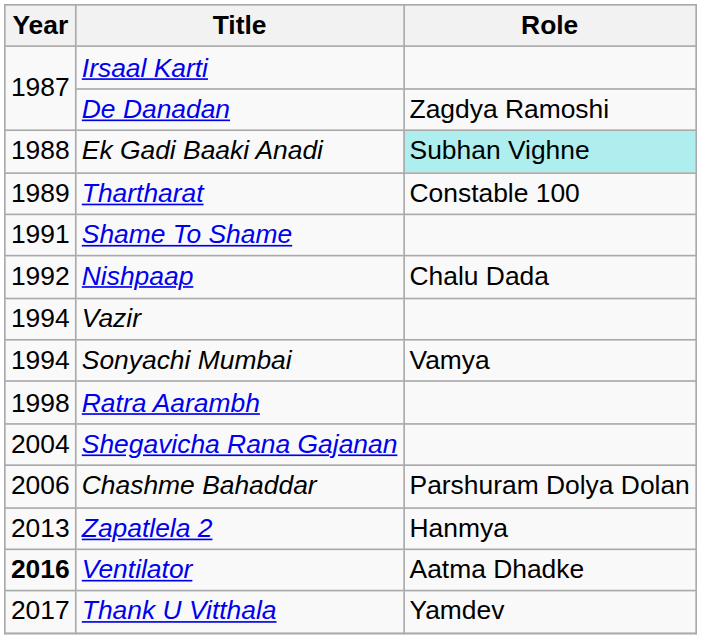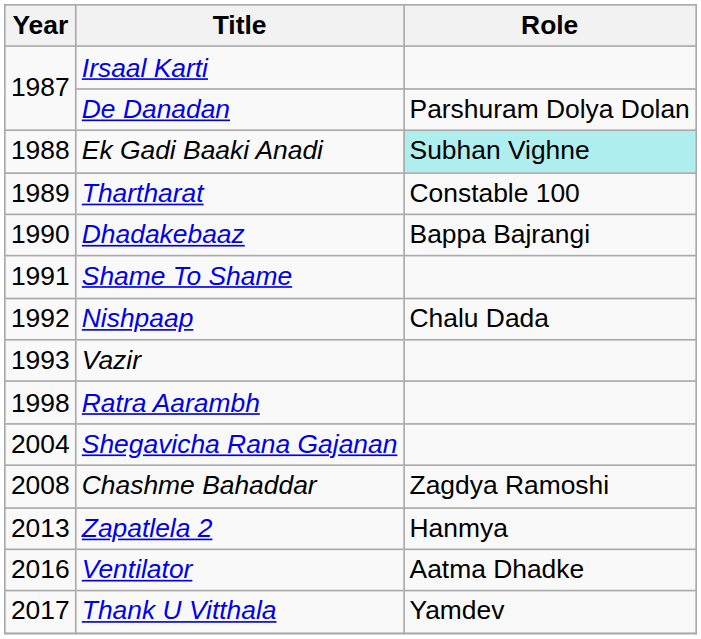De Danadan | Role: Zagdya Ramoshi -> Parshuram Dolya Dolan
+ row: 1990 | Dhadakebaaz | Bappa Bajrangi
Vazir | Year: 1994 -> 1993
- row: 1994 | Sonyachi Mumbai | Vamya
Chashme Bahaddar | Year: 2006 -> 2008
Chashme Bahaddar | Role: Parshuram Dolya Dolan -> Zagdya Ramoshi
Ventilator | Year: bold -> normal
